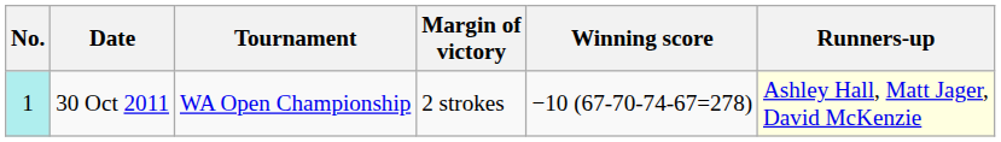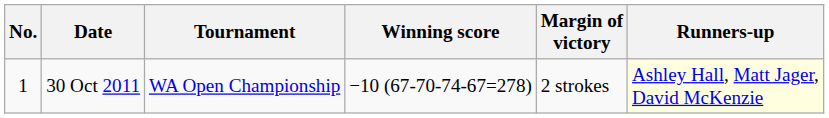columns swapped: Winning score <-> Margin of victory
30 Oct 2011 | No.: paleturquoise background -> no background
